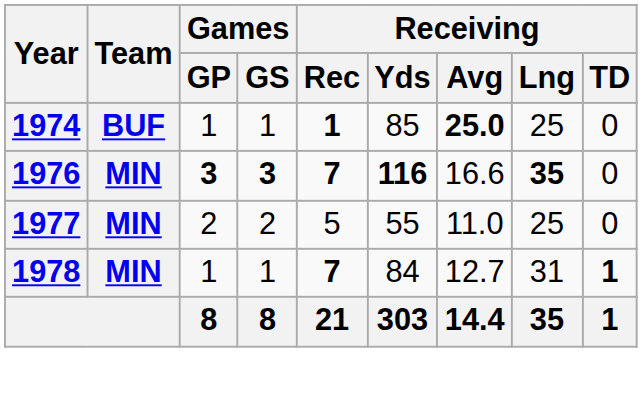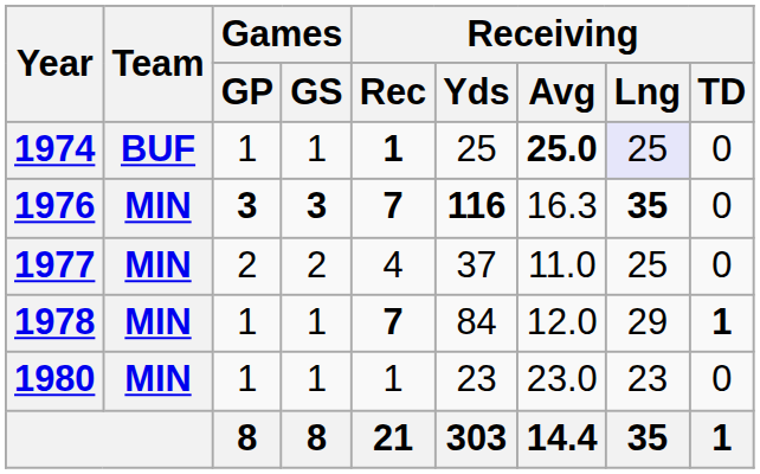1974 | Receiving / Yds: 85 -> 25
1974 | Receiving / Lng: no background -> lavender background
1976 | Receiving / Avg: 16.6 -> 16.3
1977 | Receiving / Rec: 5 -> 4
1977 | Receiving / Yds: 55 -> 37
1978 | Receiving / Avg: 12.7 -> 12.0
1978 | Receiving / Lng: 31 -> 29
+ row: 1980 | MIN | 1 | 1 | 1 | 23 | 23.0 | 23 | 0
